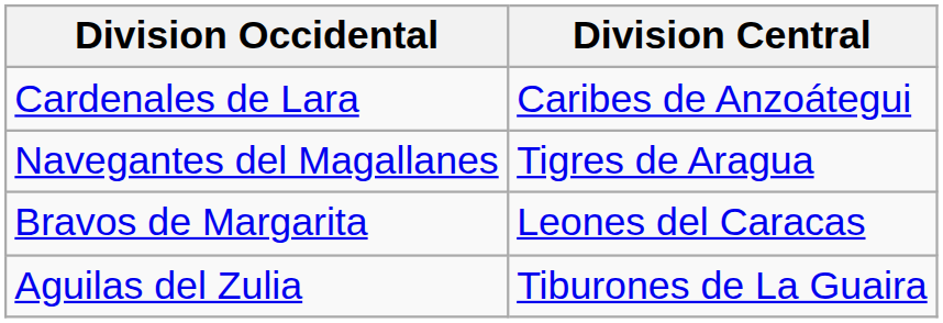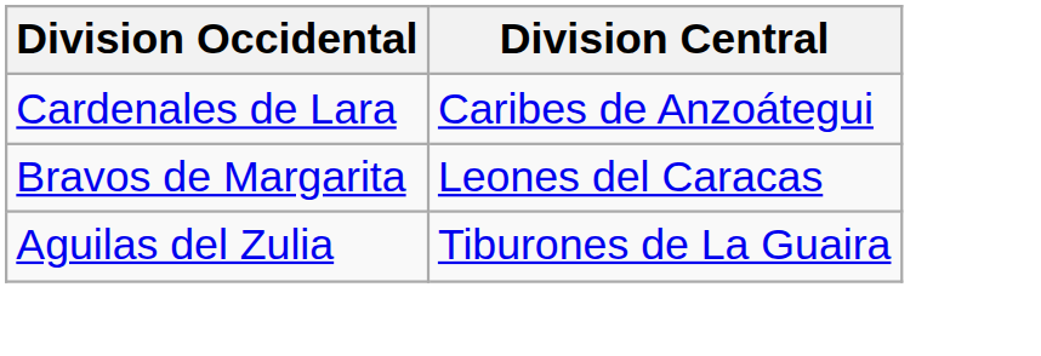- row: Navegantes del Magallanes | Tigres de Aragua
